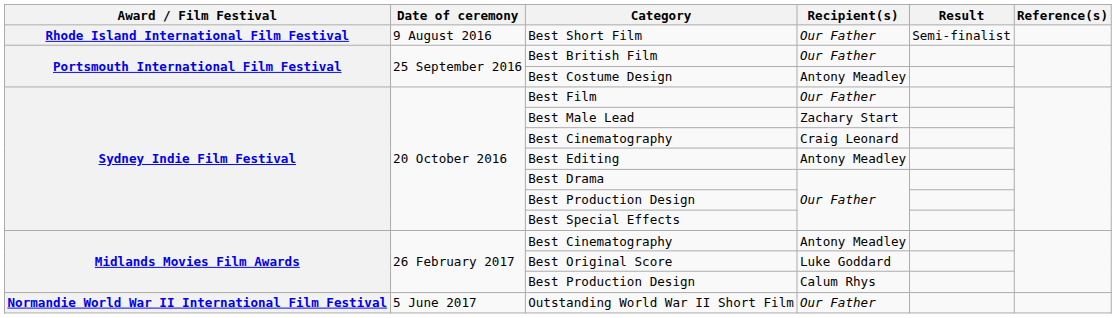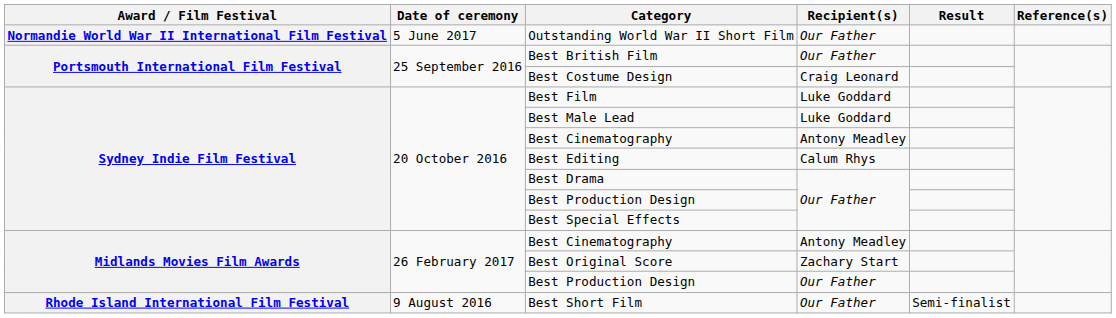rows swapped: Best Short Film <-> Outstanding World War II Short Film
Best Costume Design | Recipient(s): Antony Meadley -> Craig Leonard
Best Film | Recipient(s): Our Father -> Luke Goddard
Best Male Lead | Recipient(s): Zachary Start -> Luke Goddard
Sydney Indie Film Festival / Best Cinematography | Recipient(s): Craig Leonard -> Antony Meadley
Best Editing | Recipient(s): Antony Meadley -> Calum Rhys
Best Original Score | Recipient(s): Luke Goddard -> Zachary Start
Midlands Movies Film Awards / Best Production Design | Recipient(s): Calum Rhys -> Our Father
